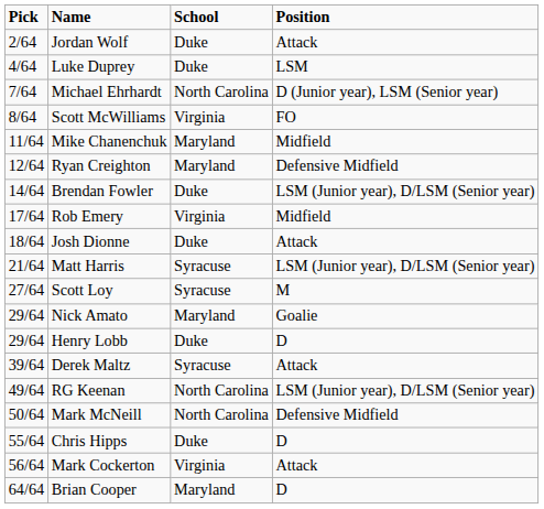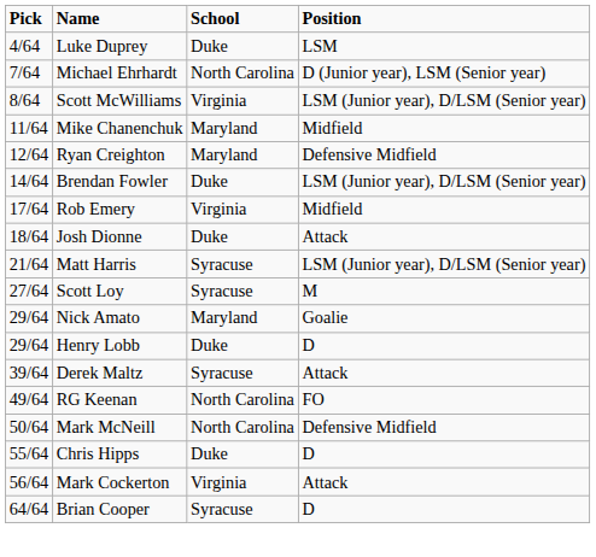- row: 2/64 | Jordan Wolf | Duke | Attack
Scott McWilliams | Position: FO -> LSM (Junior year), D/LSM (Senior year)
RG Keenan | Position: LSM (Junior year), D/LSM (Senior year) -> FO
Brian Cooper | School: Maryland -> Syracuse
